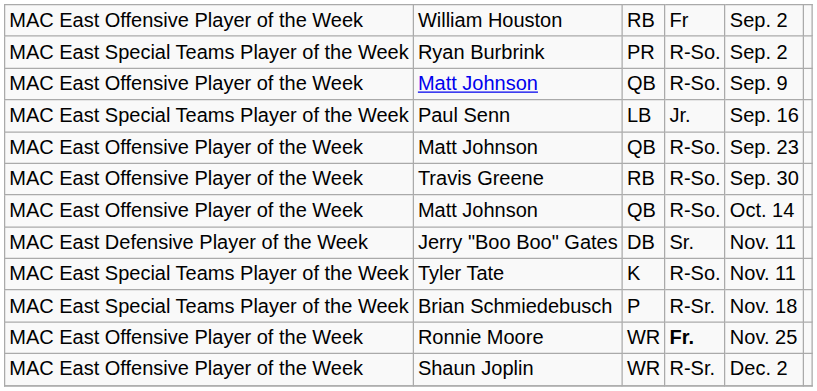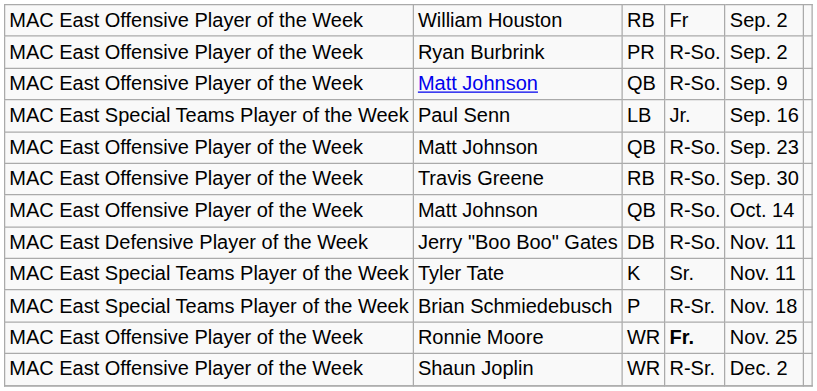Ryan Burbrink | column 1: MAC East Special Teams Player of the Week -> MAC East Offensive Player of the Week
Jerry "Boo Boo" Gates | column 4: Sr. -> R-So.
Tyler Tate | column 4: R-So. -> Sr.
